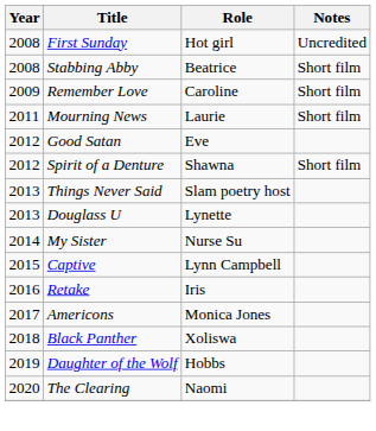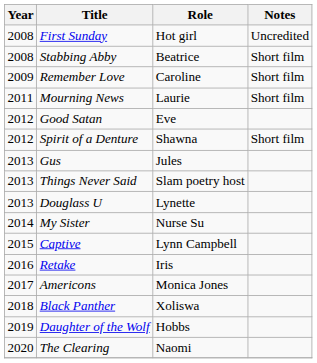+ row: 2013 | Gus | Jules
